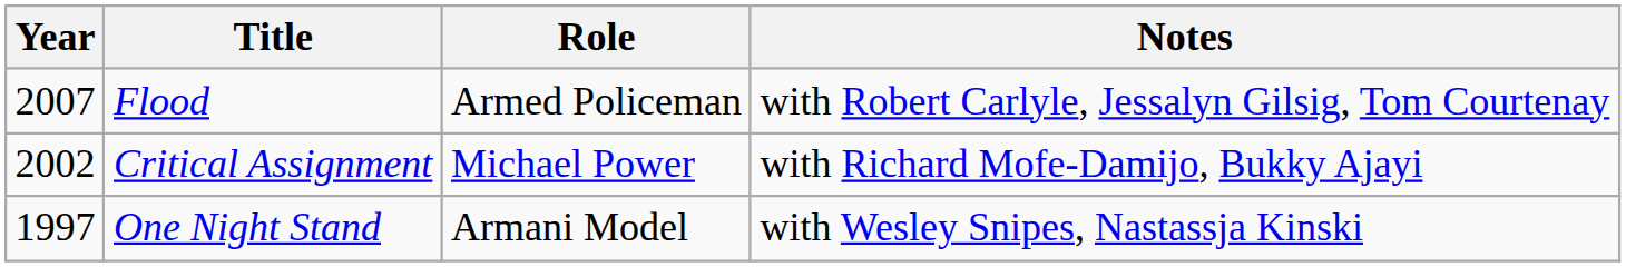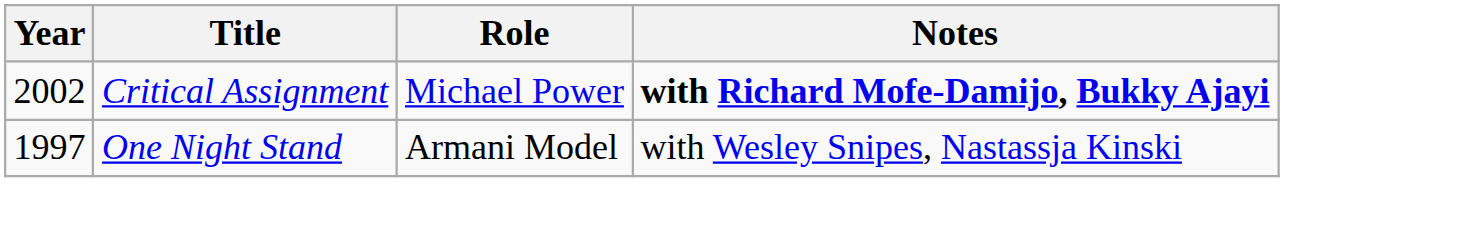- row: 2007 | Flood | Armed Policeman | with Robert Carlyle, Jessalyn Gilsig, Tom Courtenay
Critical Assignment | Notes: normal -> bold
